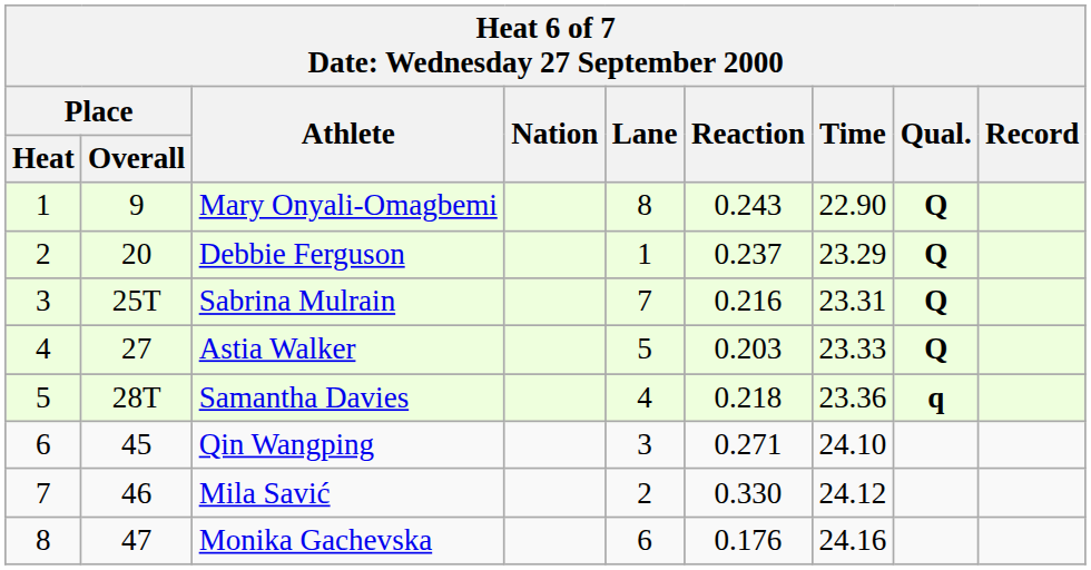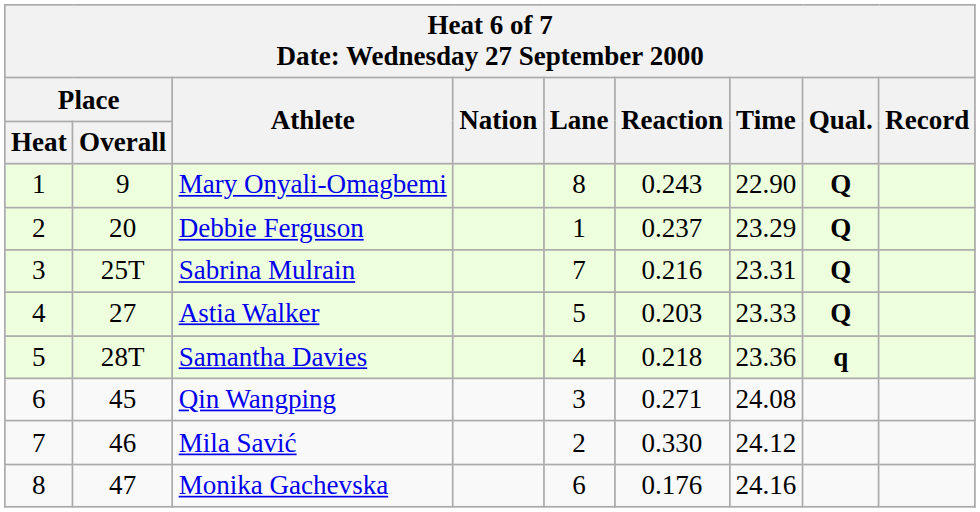Qin Wangping | Time: 24.10 -> 24.08
